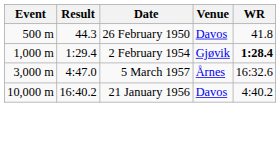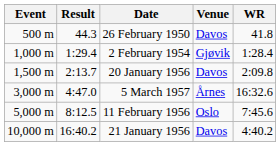2 February 1954 | WR: bold -> normal
+ row: 1,500 m | 2:13.7 | 20 January 1956 | Davos | 2:09.8
+ row: 5,000 m | 8:12.5 | 11 February 1956 | Oslo | 7:45.6
